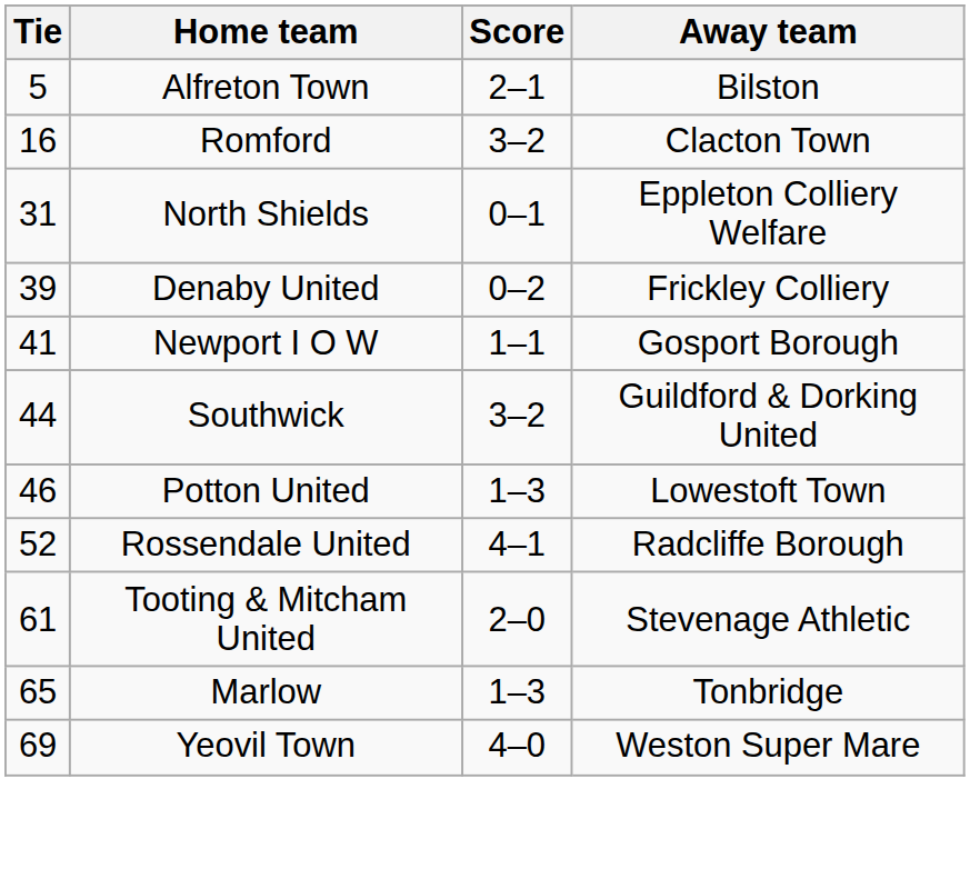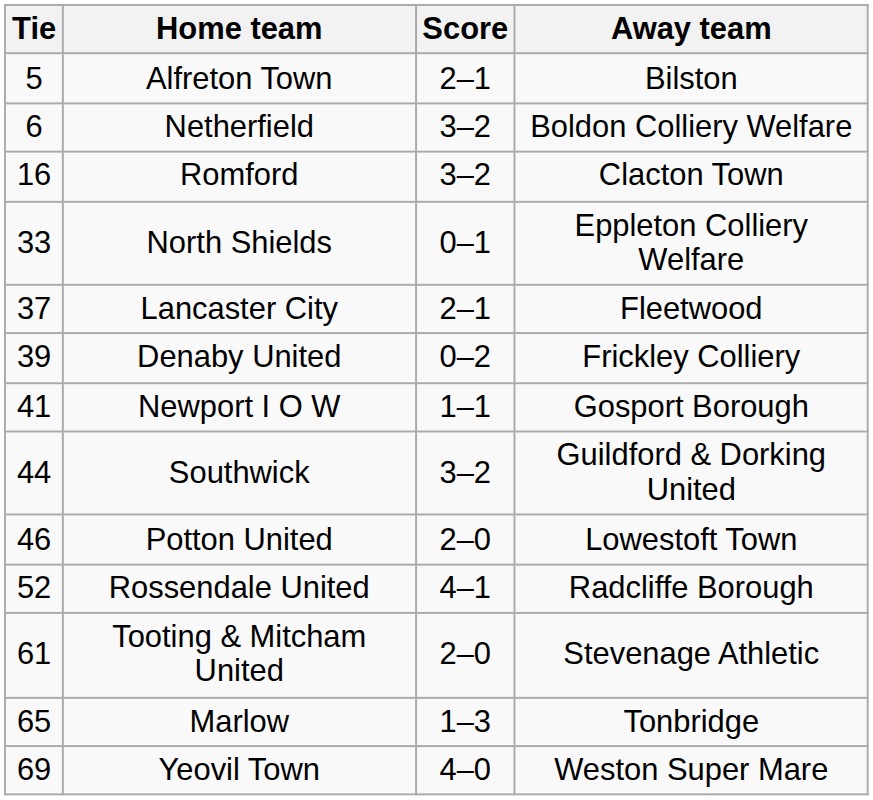+ row: 6 | Netherfield | 3–2 | Boldon Colliery Welfare
North Shields | Tie: 31 -> 33
+ row: 37 | Lancaster City | 2–1 | Fleetwood
Potton United | Score: 1–3 -> 2–0
